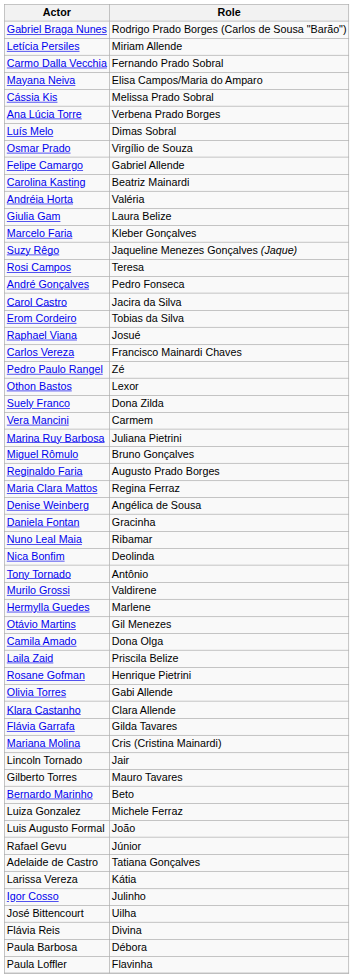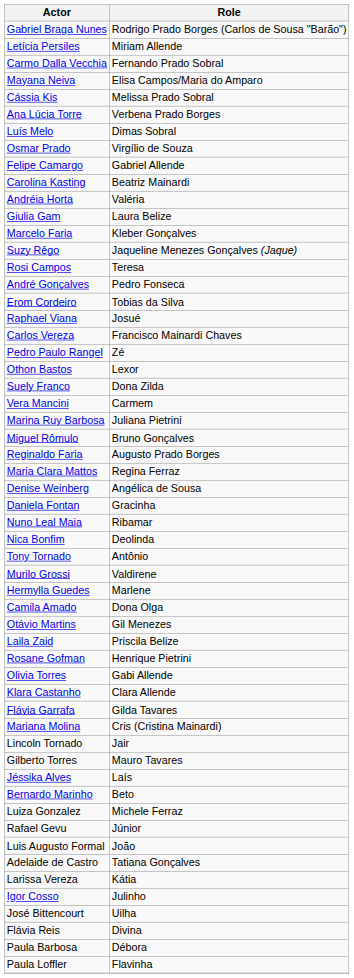- row: Carol Castro | Jacira da Silva
rows swapped: Otávio Martins <-> Camila Amado
+ row: Jéssika Alves | Laís
rows swapped: Rafael Gevu <-> Luis Augusto Formal
